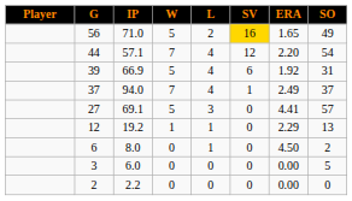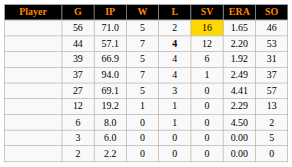56 | SO: 49 -> 46
44 | L: normal -> bold
44 | SO: 54 -> 53
